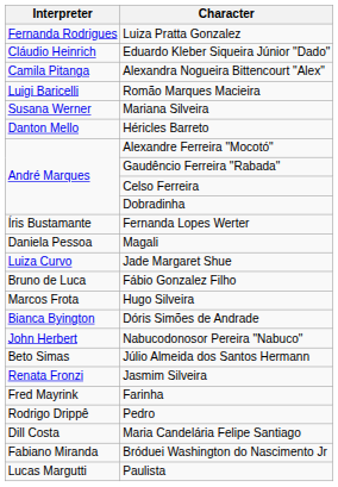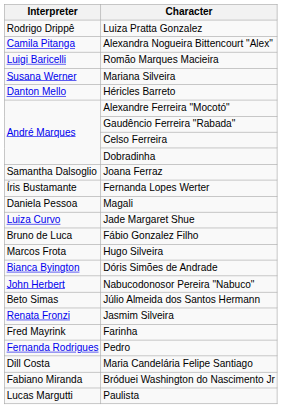Luiza Pratta Gonzalez | Interpreter: Fernanda Rodrigues -> Rodrigo Drippê
- row: Cláudio Heinrich | Eduardo Kleber Siqueira Júnior "Dado"
+ row: Samantha Dalsoglio | Joana Ferraz
Pedro | Interpreter: Rodrigo Drippê -> Fernanda Rodrigues
